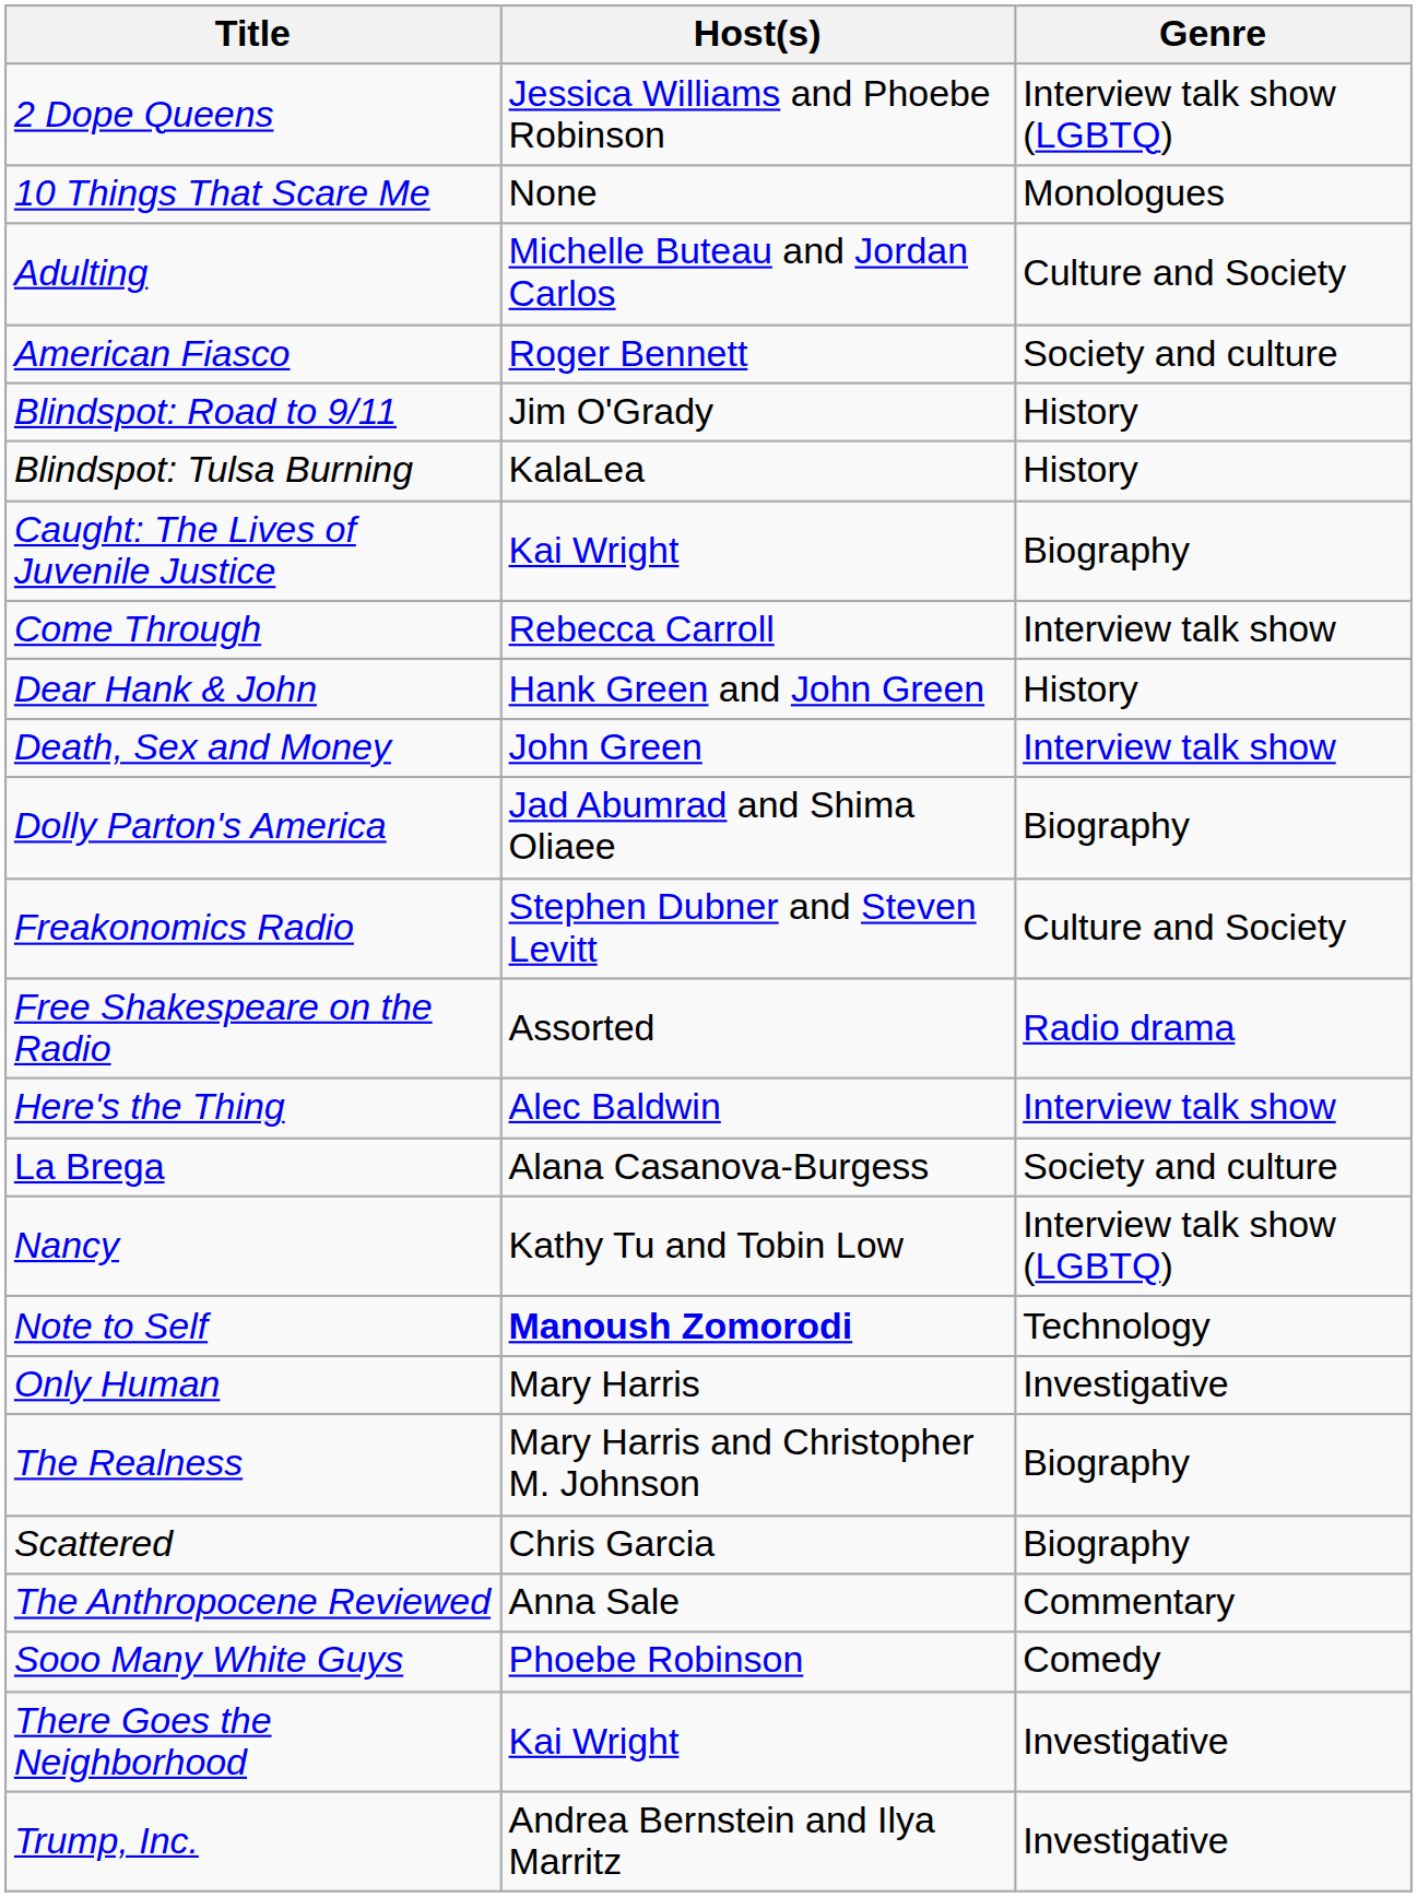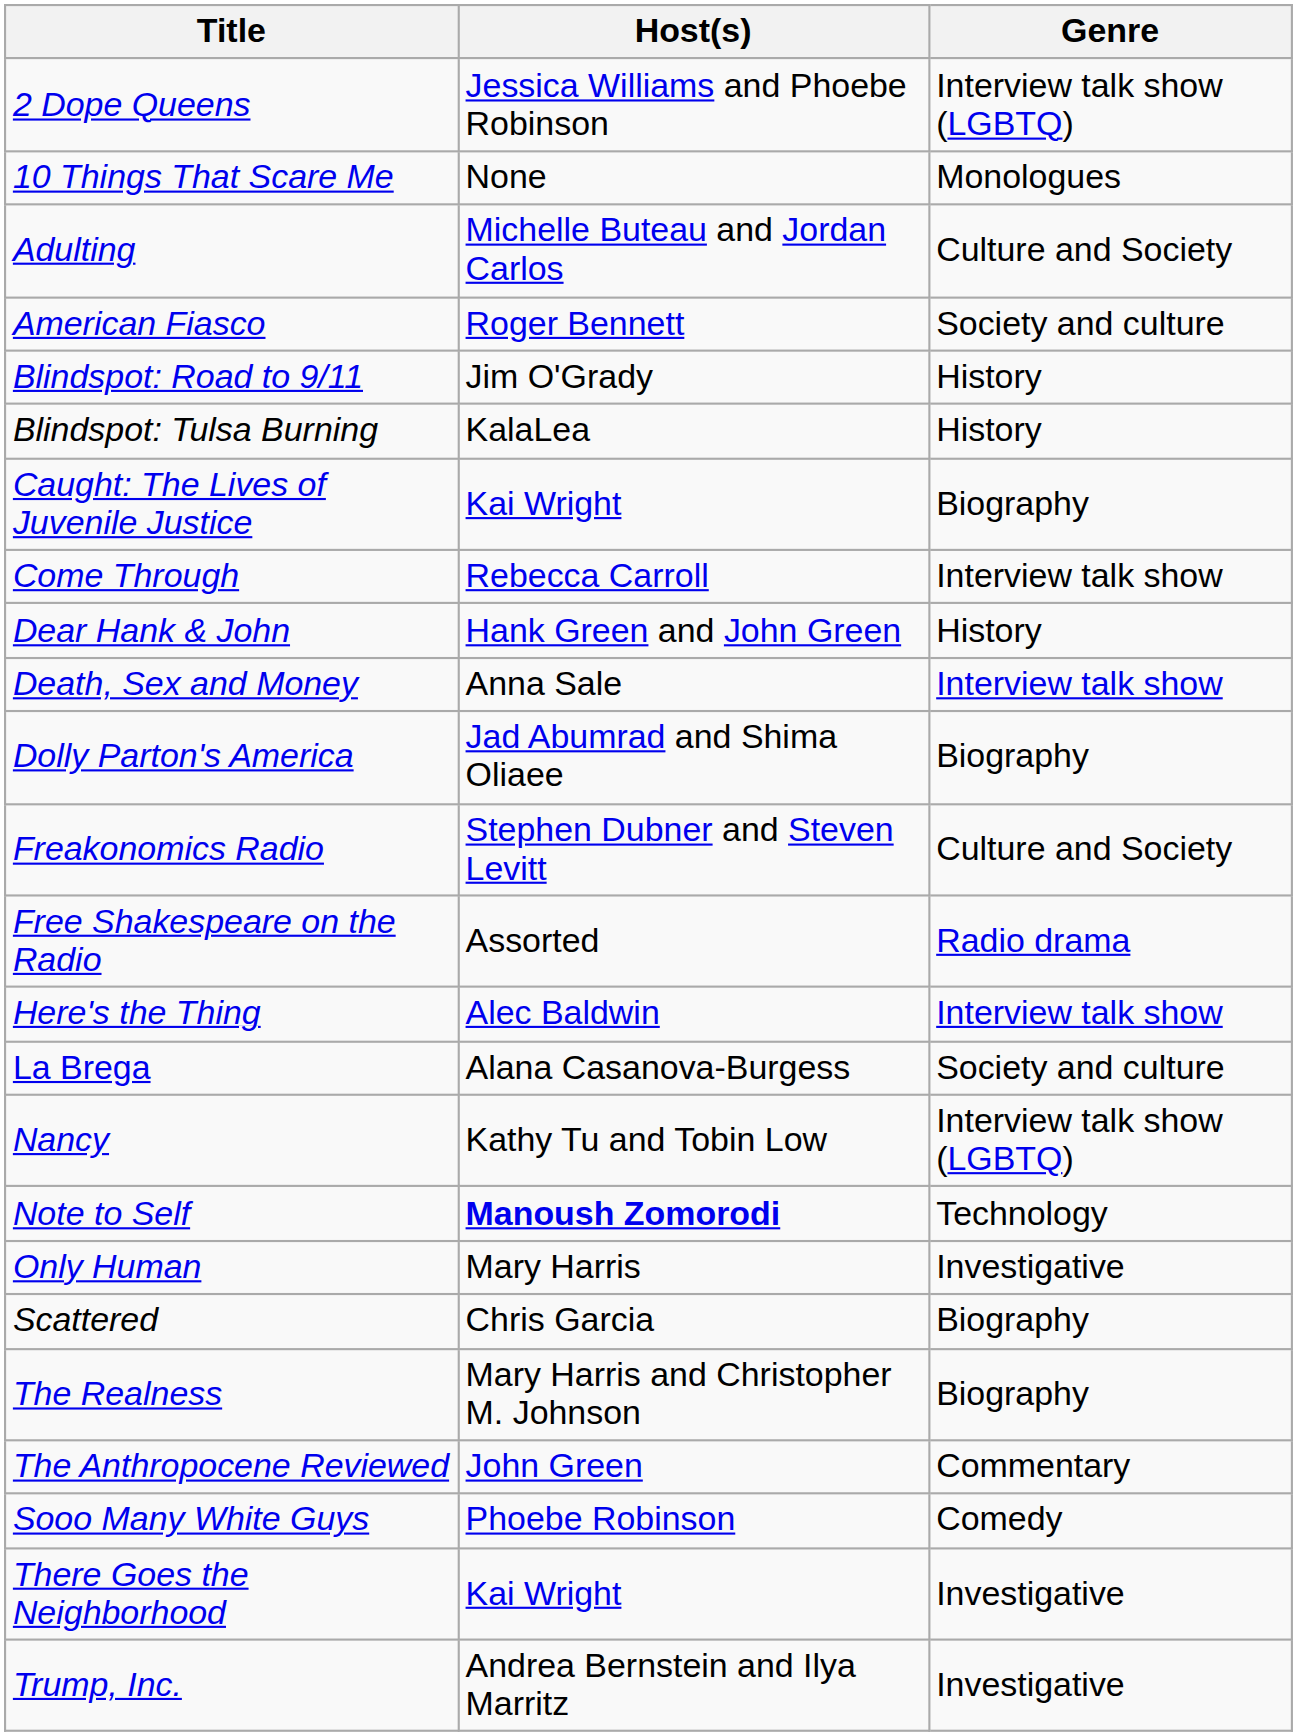Death, Sex and Money | Host(s): John Green -> Anna Sale
rows swapped: The Realness <-> Scattered
The Anthropocene Reviewed | Host(s): Anna Sale -> John Green
